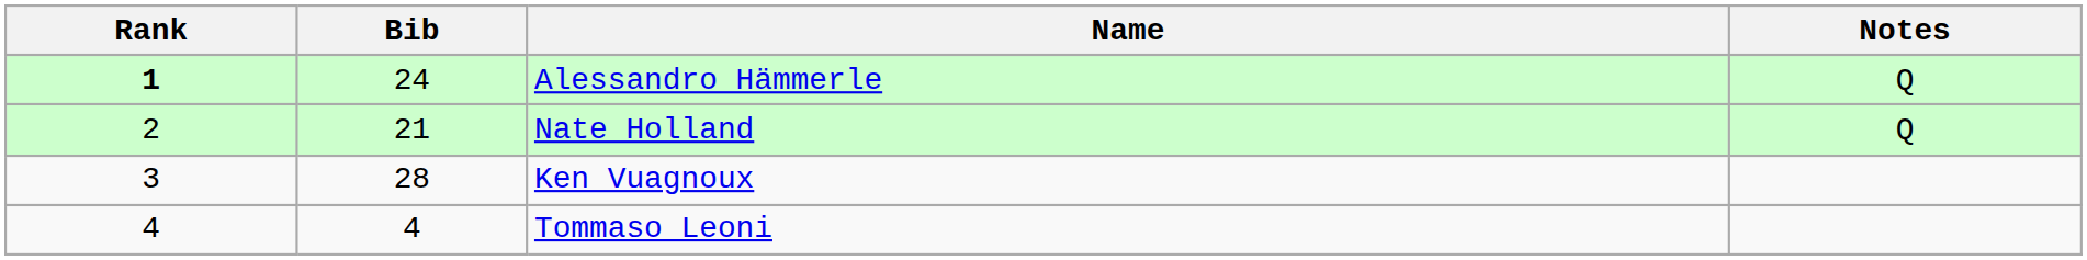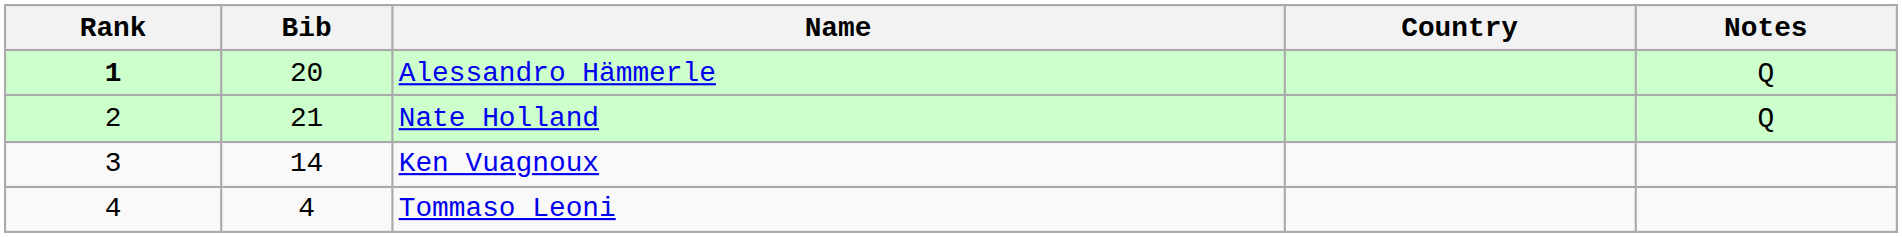+ column: Country
Alessandro Hämmerle | Bib: 24 -> 20
Ken Vuagnoux | Bib: 28 -> 14
